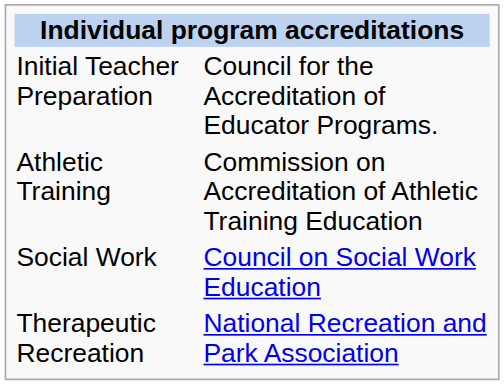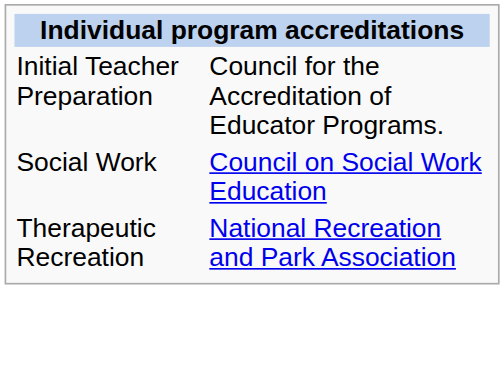- row: Athletic Training | Commission on Accreditation of Athletic Training Education
